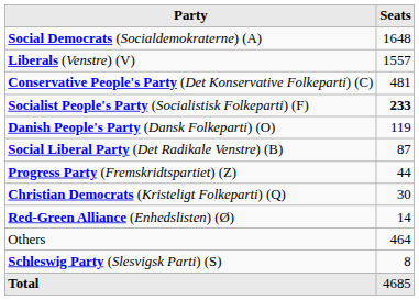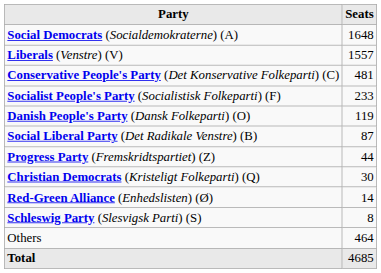Socialist People's Party (Socialistisk Folkeparti) (F) | Seats: bold -> normal
rows swapped: Schleswig Party (Slesvigsk Parti) (S) <-> Others
